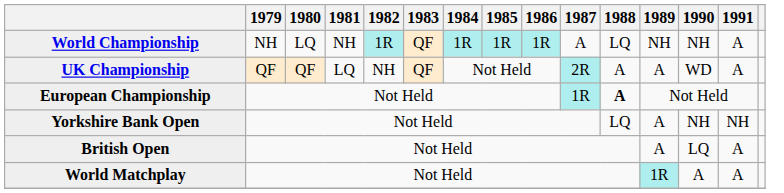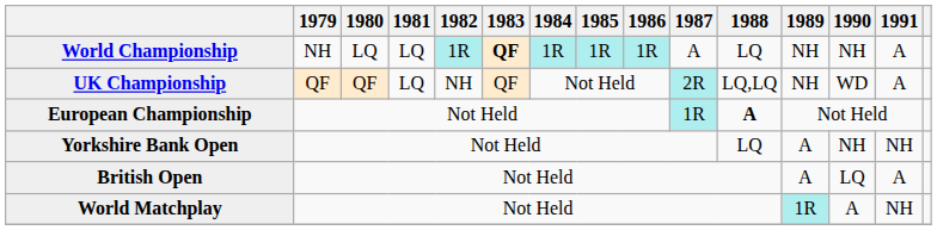World Championship | 1981: NH -> LQ
World Championship | 1983: normal -> bold
UK Championship | 1988: A -> LQ,LQ
UK Championship | 1989: A -> NH
World Matchplay | 1991: A -> NH
